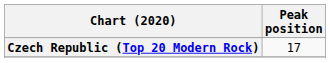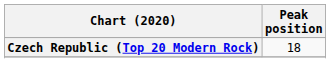Czech Republic (Top 20 Modern Rock) | Peak position: 17 -> 18
